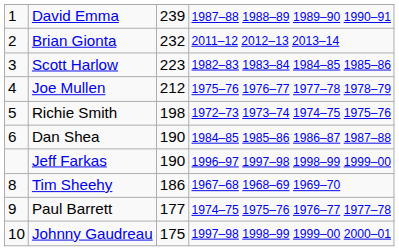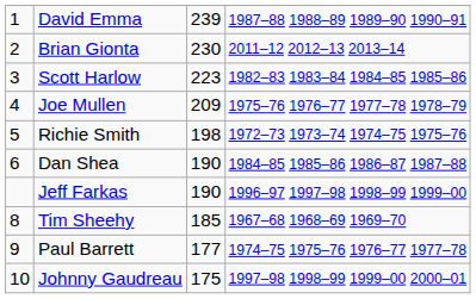Brian Gionta | column 3: 232 -> 230
Joe Mullen | column 3: 212 -> 209
Tim Sheehy | column 3: 186 -> 185
